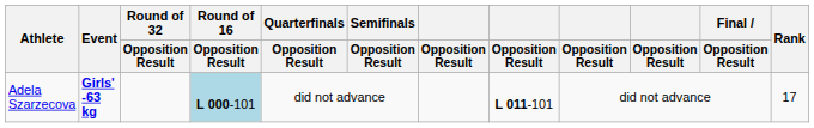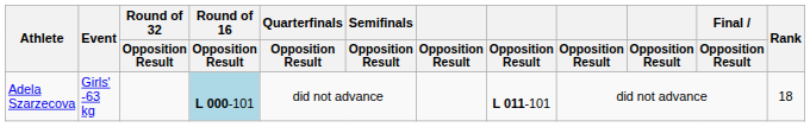Adela Szarzecova | Event: bold -> normal
Adela Szarzecova | Rank: 17 -> 18
